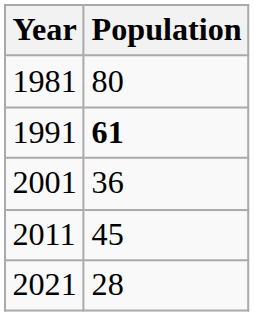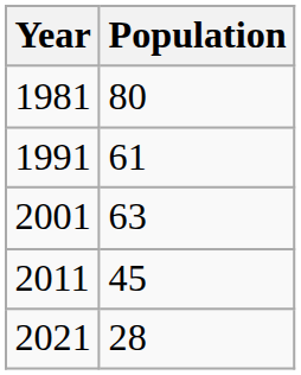1991 | Population: bold -> normal
2001 | Population: 36 -> 63
